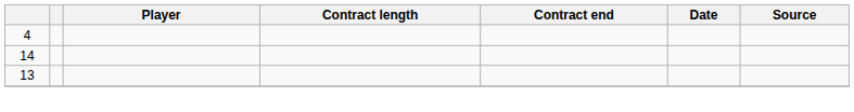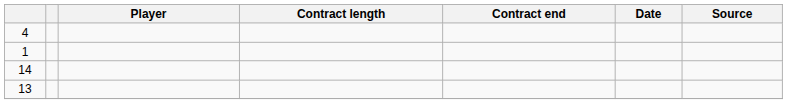+ row: 1
